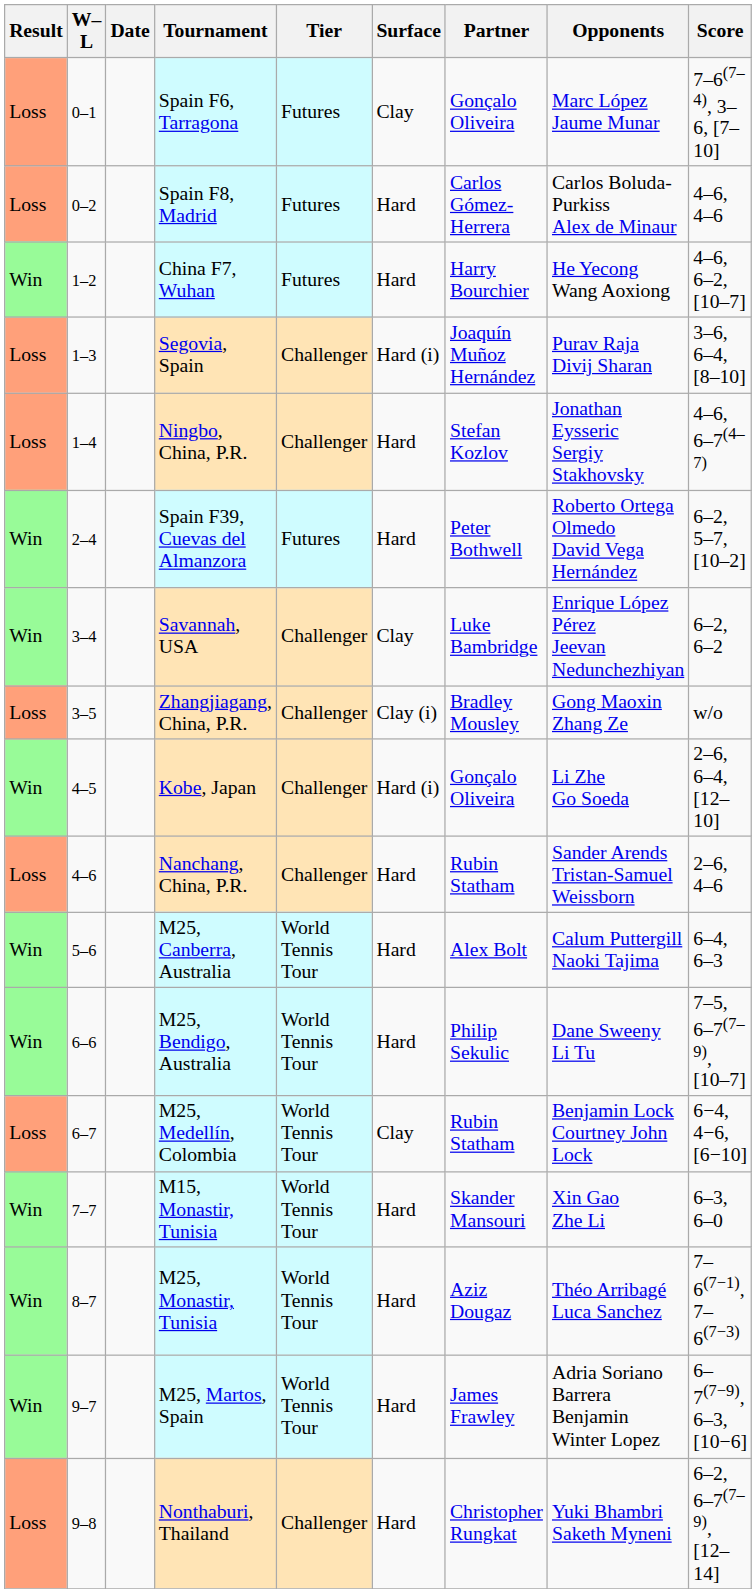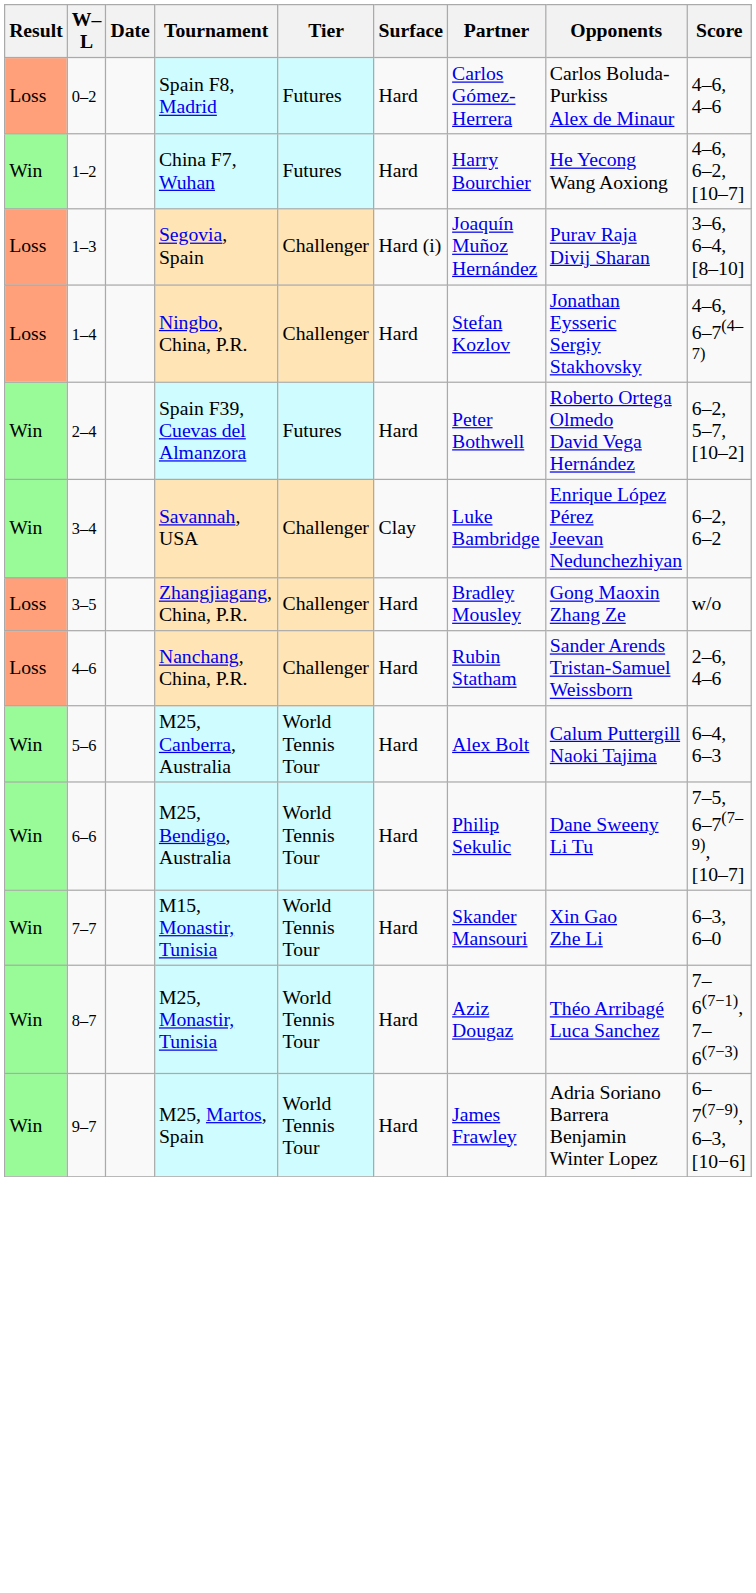- row: Loss | 0–1 | Spain F6, Tarragona | Futures | Clay | Gonçalo Oliveira | Marc López Jaume Munar | 7–6(7–4), 3–6, [7–10]
Zhangjiagang, China, P.R. | Surface: Clay (i) -> Hard
- row: Win | 4–5 | Kobe, Japan | Challenger | Hard (i) | Gonçalo Oliveira | Li Zhe Go Soeda | 2–6, 6–4, [12–10]
- row: Loss | 6–7 | M25, Medellín, Colombia | World Tennis Tour | Clay | Rubin Statham | Benjamin Lock Courtney John Lock | 6−4, 4−6, [6−10]
- row: Loss | 9–8 | Nonthaburi, Thailand | Challenger | Hard | Christopher Rungkat | Yuki Bhambri Saketh Myneni | 6–2, 6–7(7–9), [12–14]
